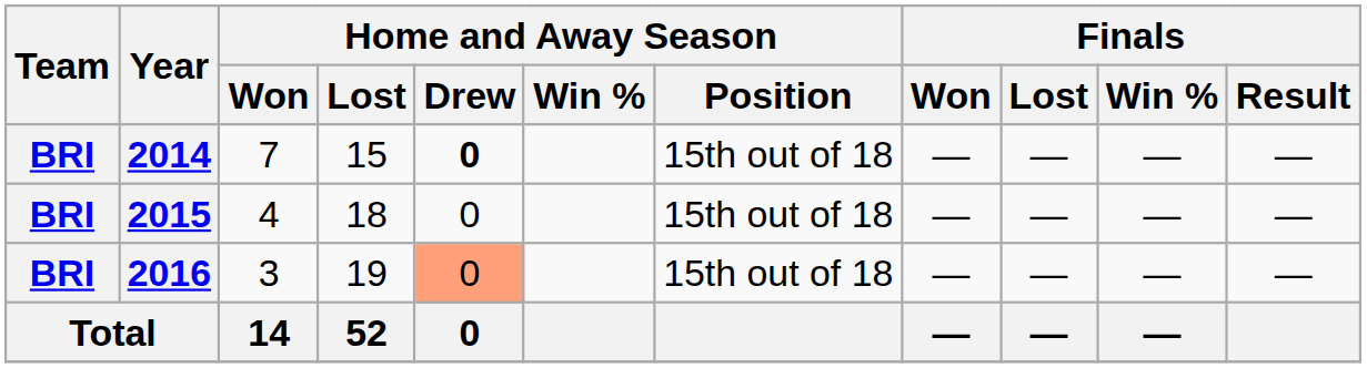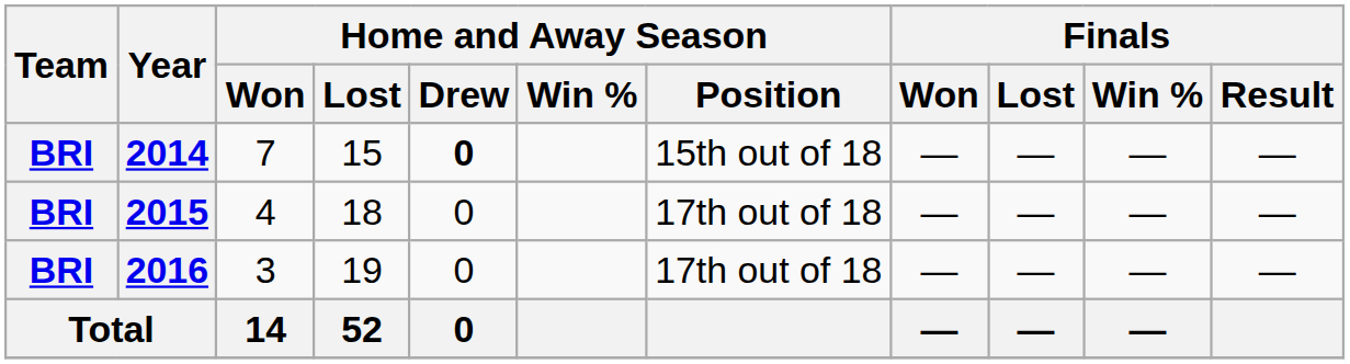2015 | Home and Away Season / Position: 15th out of 18 -> 17th out of 18
2016 | Home and Away Season / Drew: lightsalmon background -> no background
2016 | Home and Away Season / Position: 15th out of 18 -> 17th out of 18
